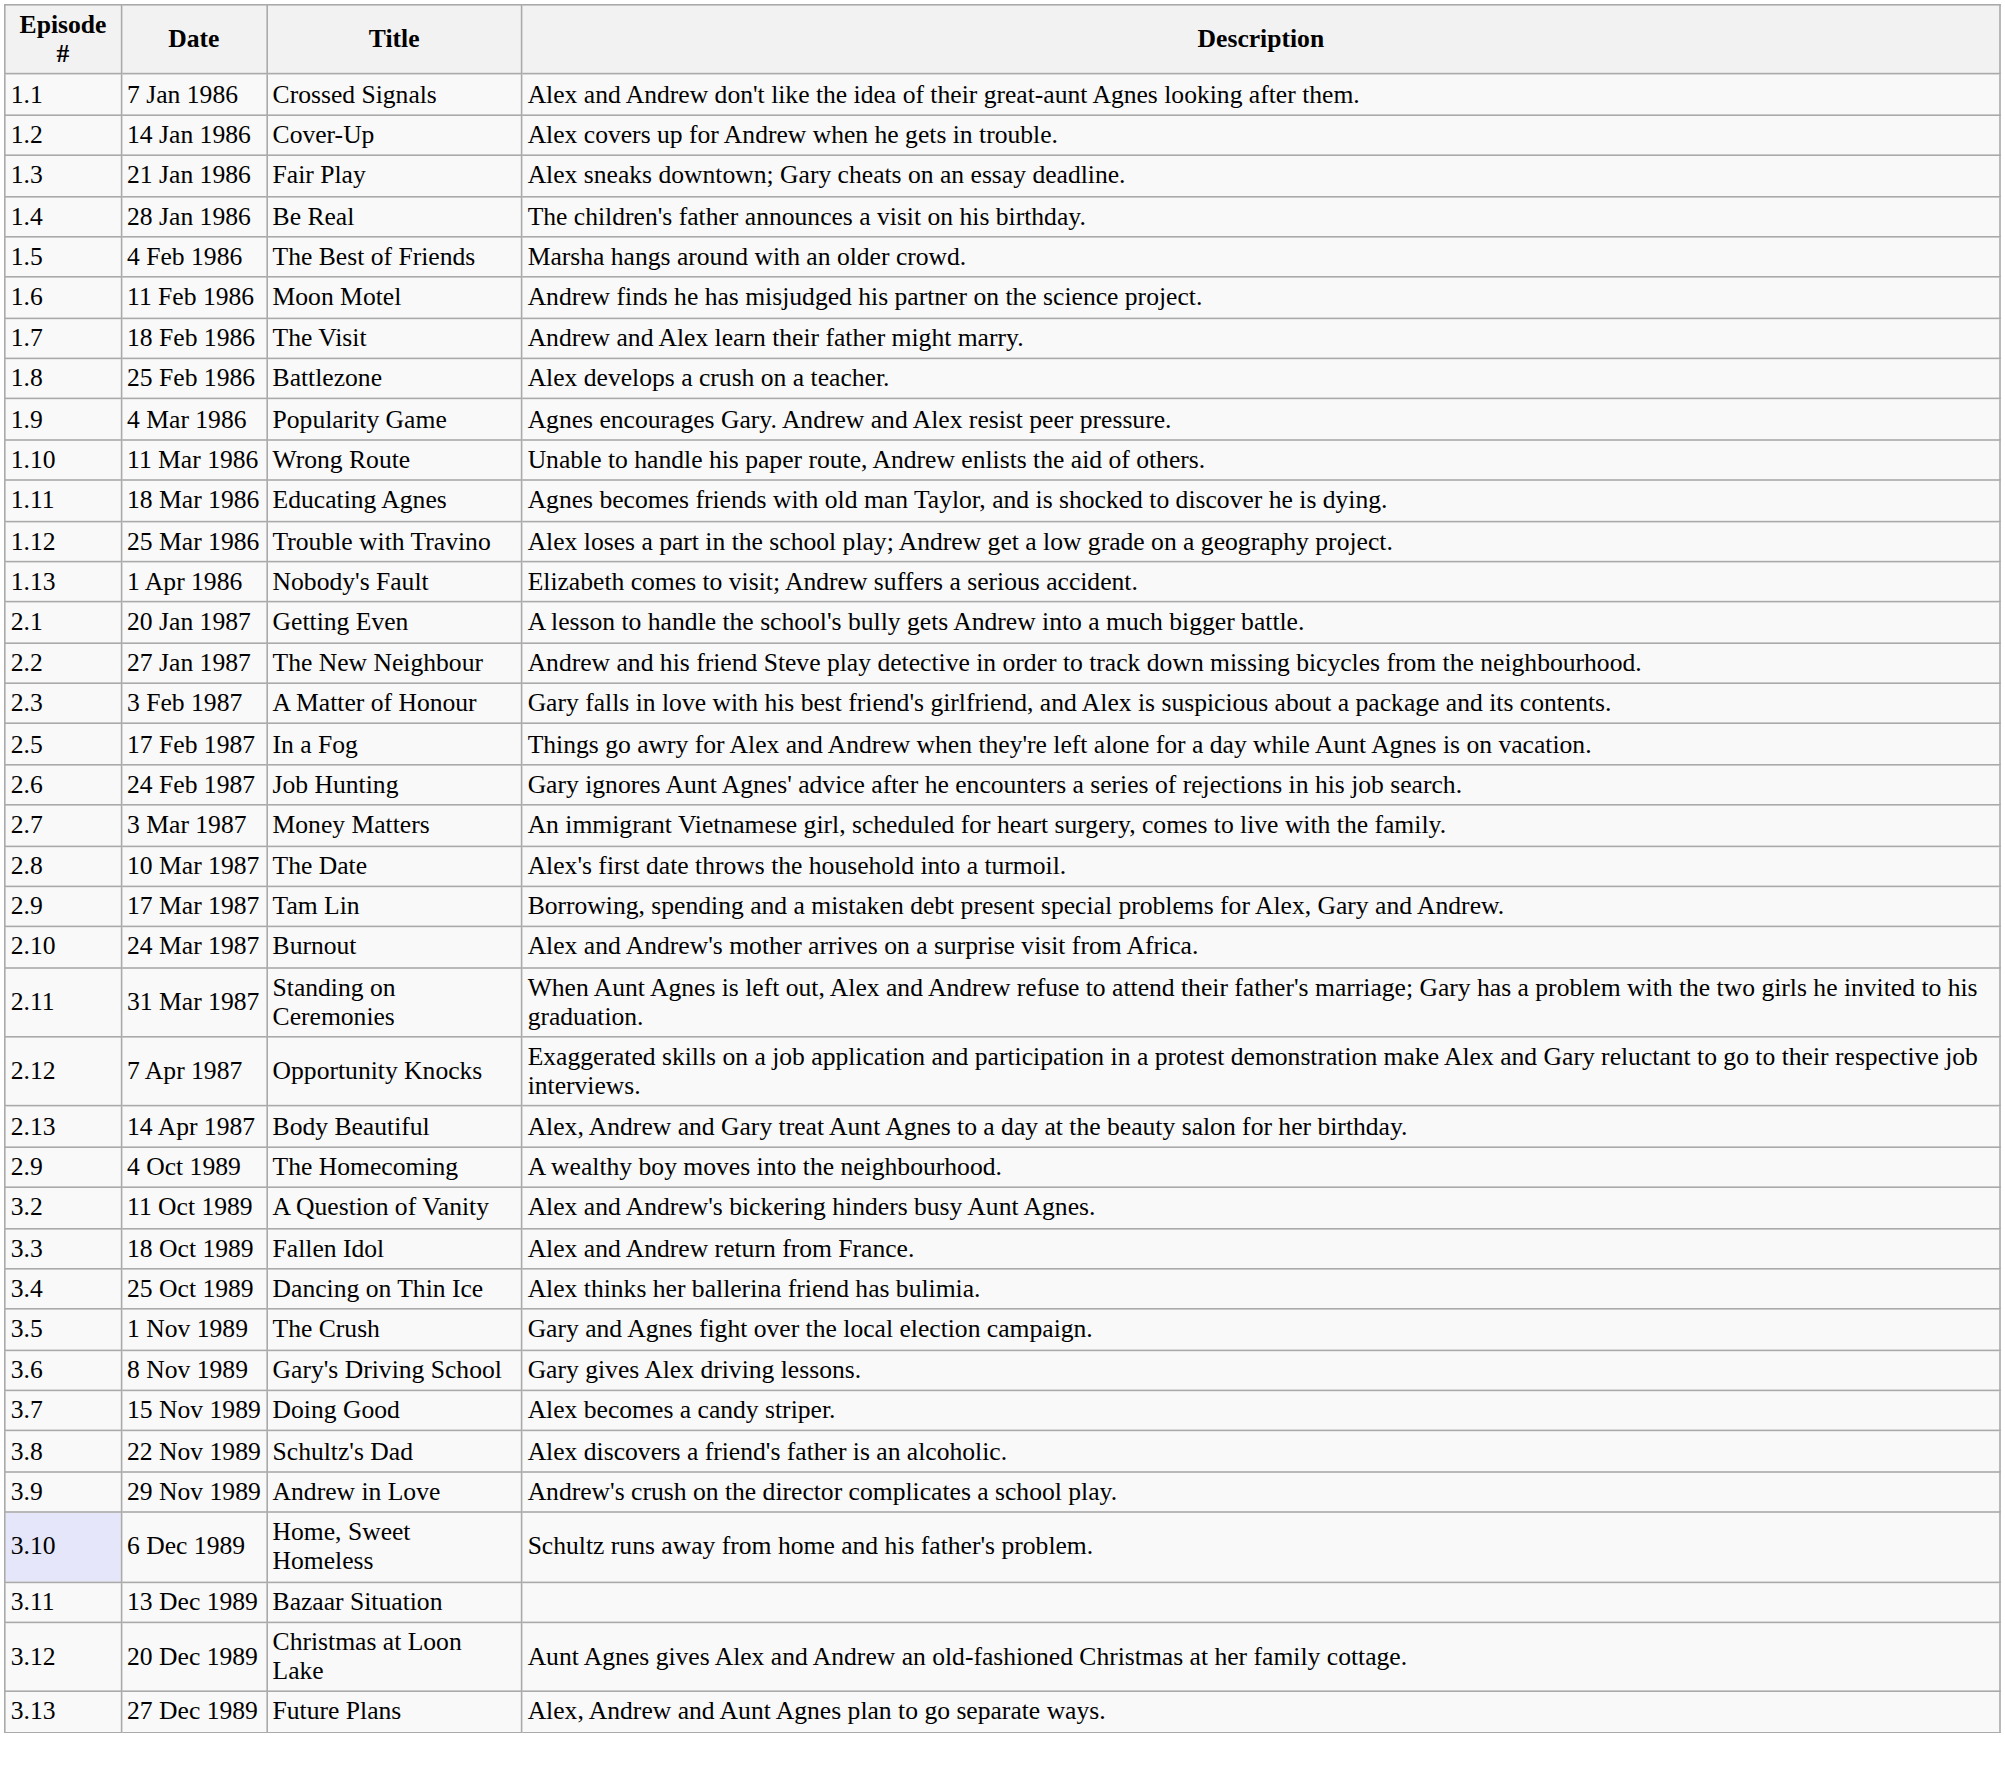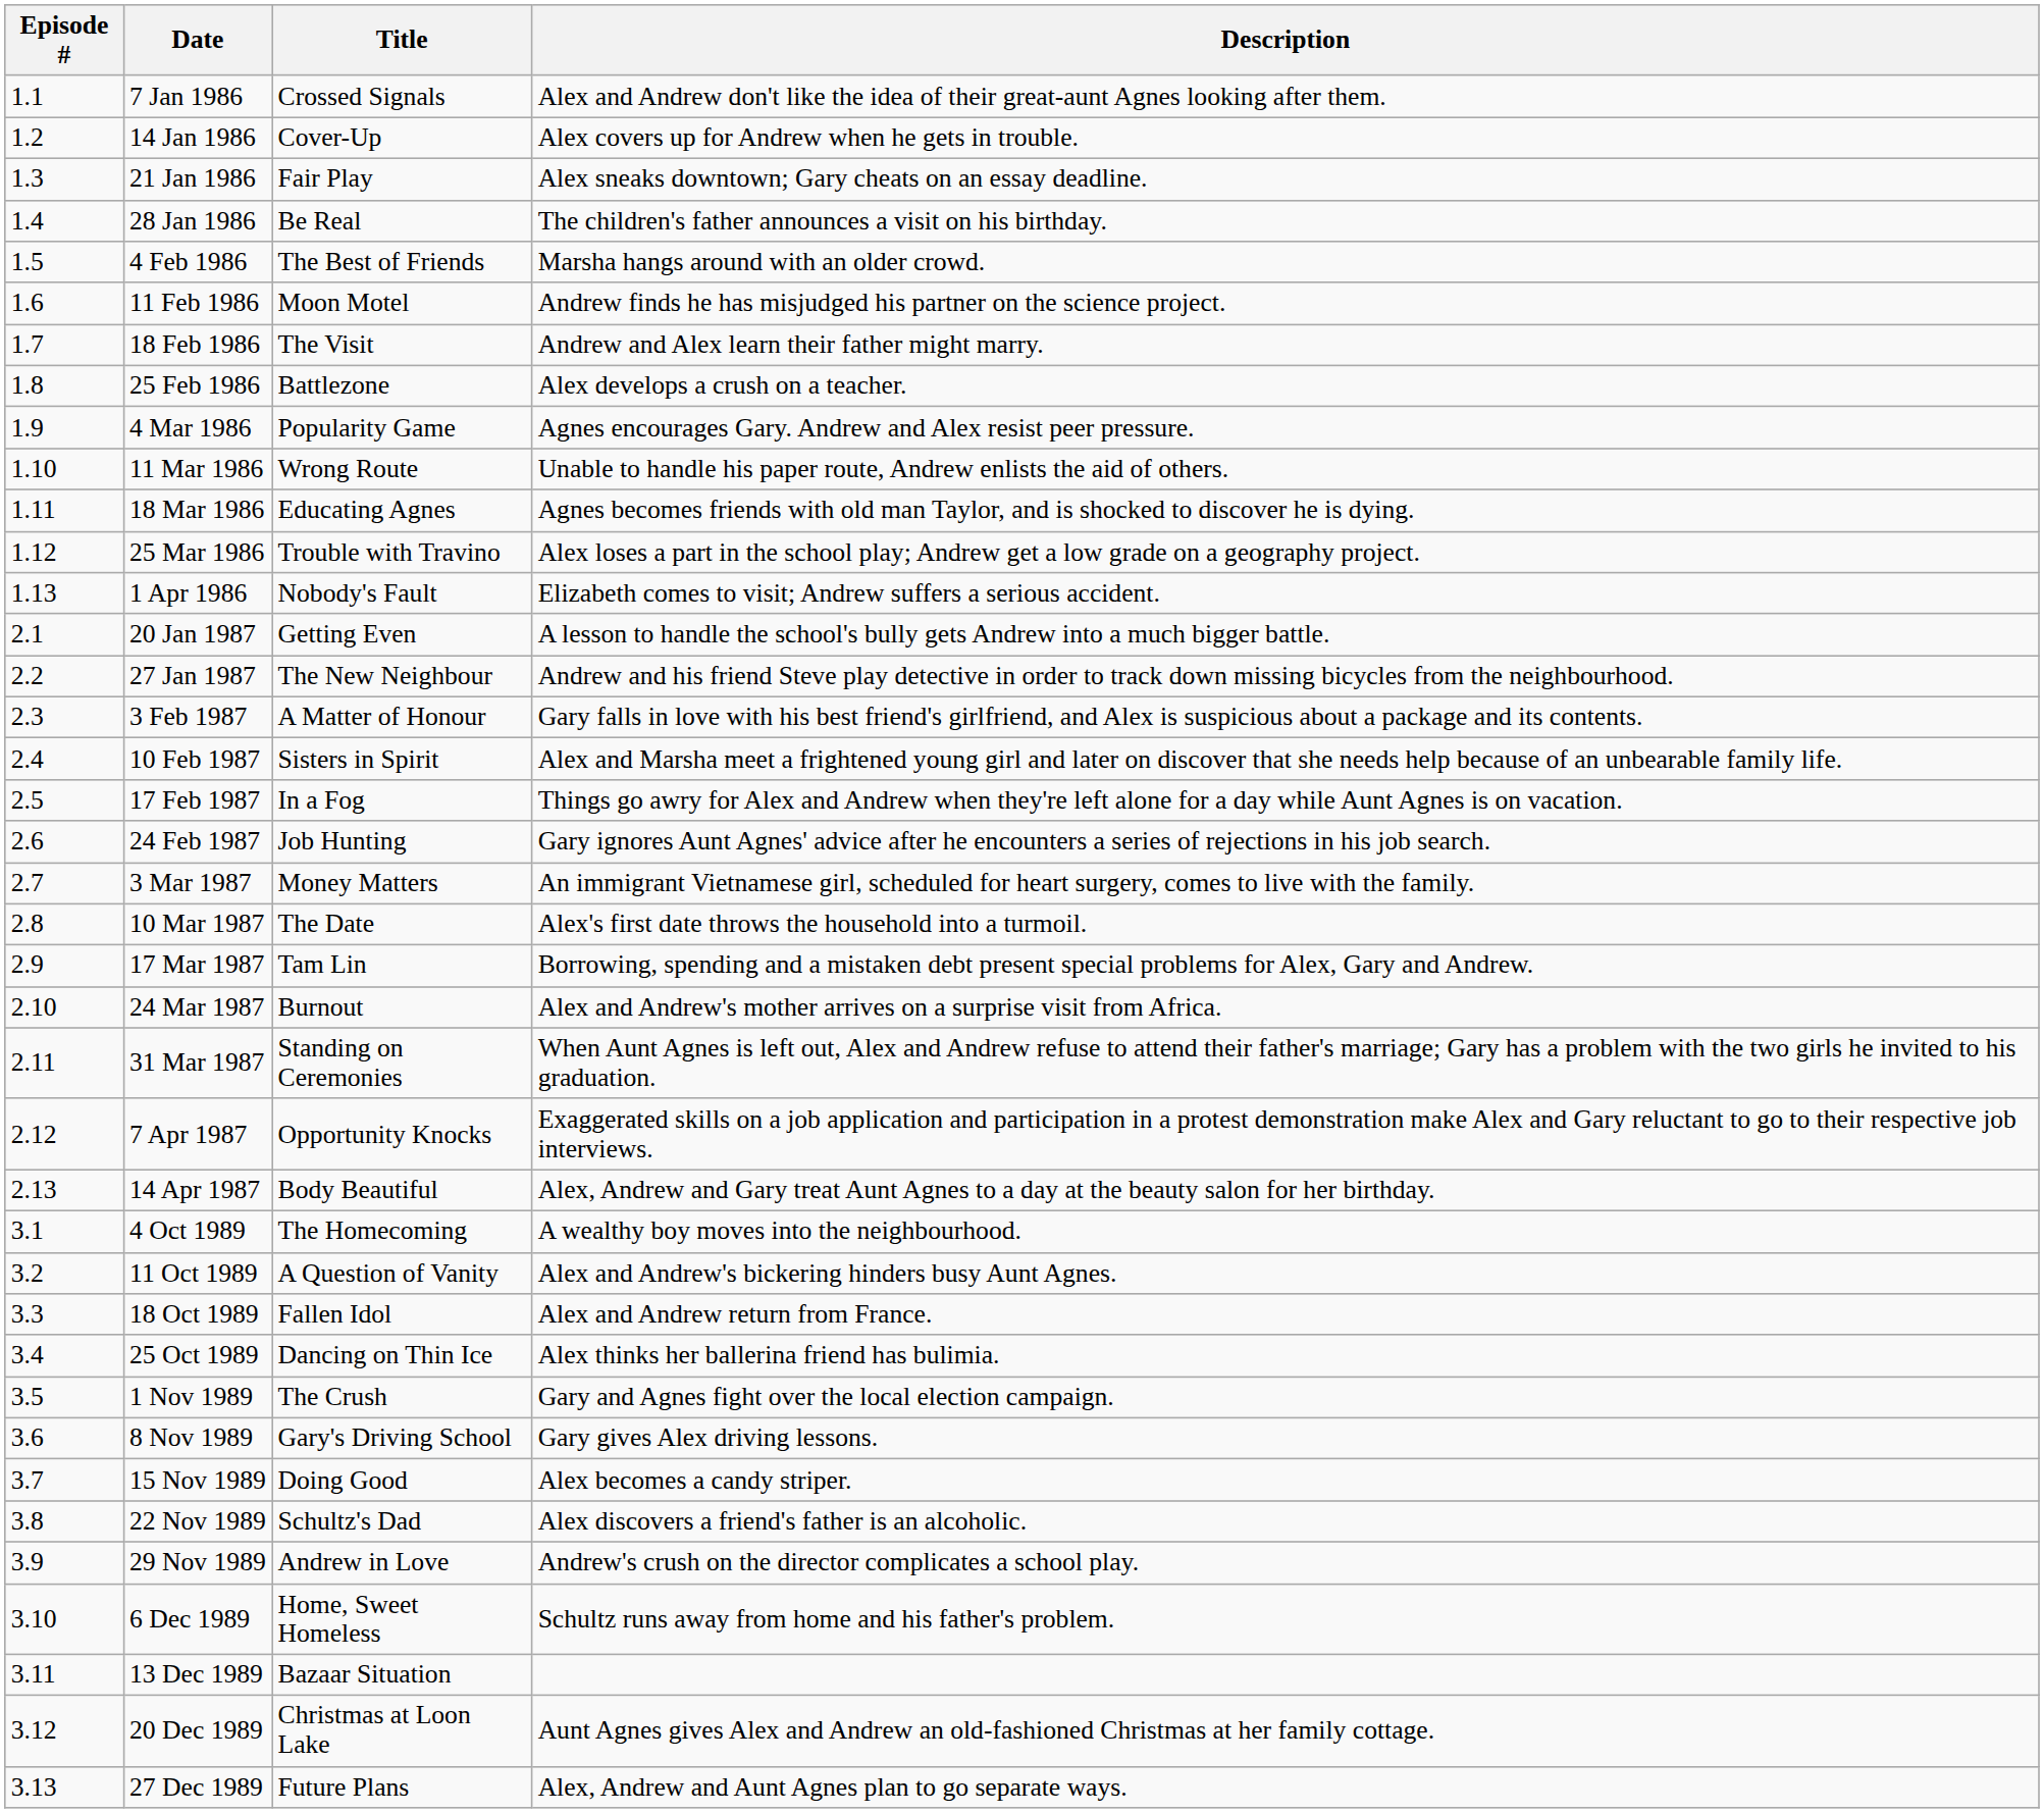+ row: 2.4 | 10 Feb 1987 | Sisters in Spirit | Alex and Marsha meet a frightened young girl and later on discover that she needs help because of an unbearable family life.
4 Oct 1989 | Episode #: 2.9 -> 3.1
6 Dec 1989 | Episode #: lavender background -> no background
